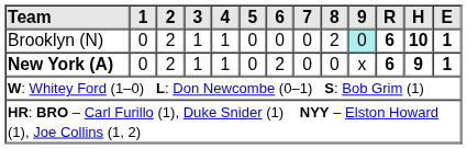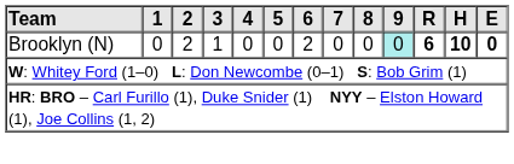Brooklyn (N) | 4: 1 -> 0
Brooklyn (N) | 6: 0 -> 2
Brooklyn (N) | 8: 2 -> 0
Brooklyn (N) | E: 1 -> 0
- row: New York (A) | 0 | 2 | 1 | 1 | 0 | 2 | 0 | 0 | x | 6 | 9 | 1
